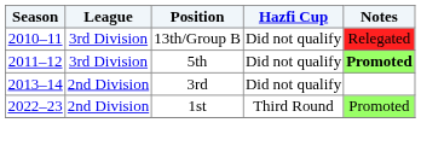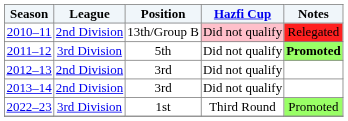2010–11 | League: 3rd Division -> 2nd Division
2010–11 | Hazfi Cup: no background -> pink background
+ row: 2012–13 | 2nd Division | 3rd | Did not qualify
2022–23 | League: 2nd Division -> 3rd Division
